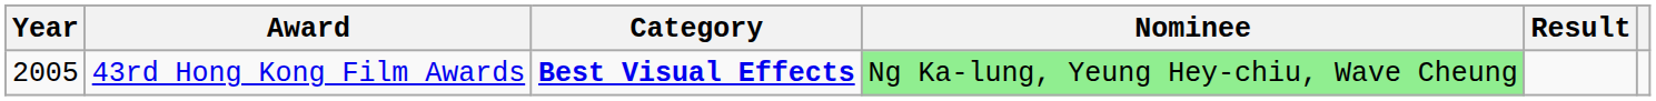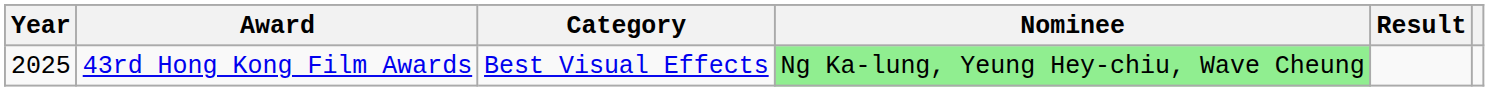43rd Hong Kong Film Awards | Year: 2005 -> 2025
43rd Hong Kong Film Awards | Category: bold -> normal
